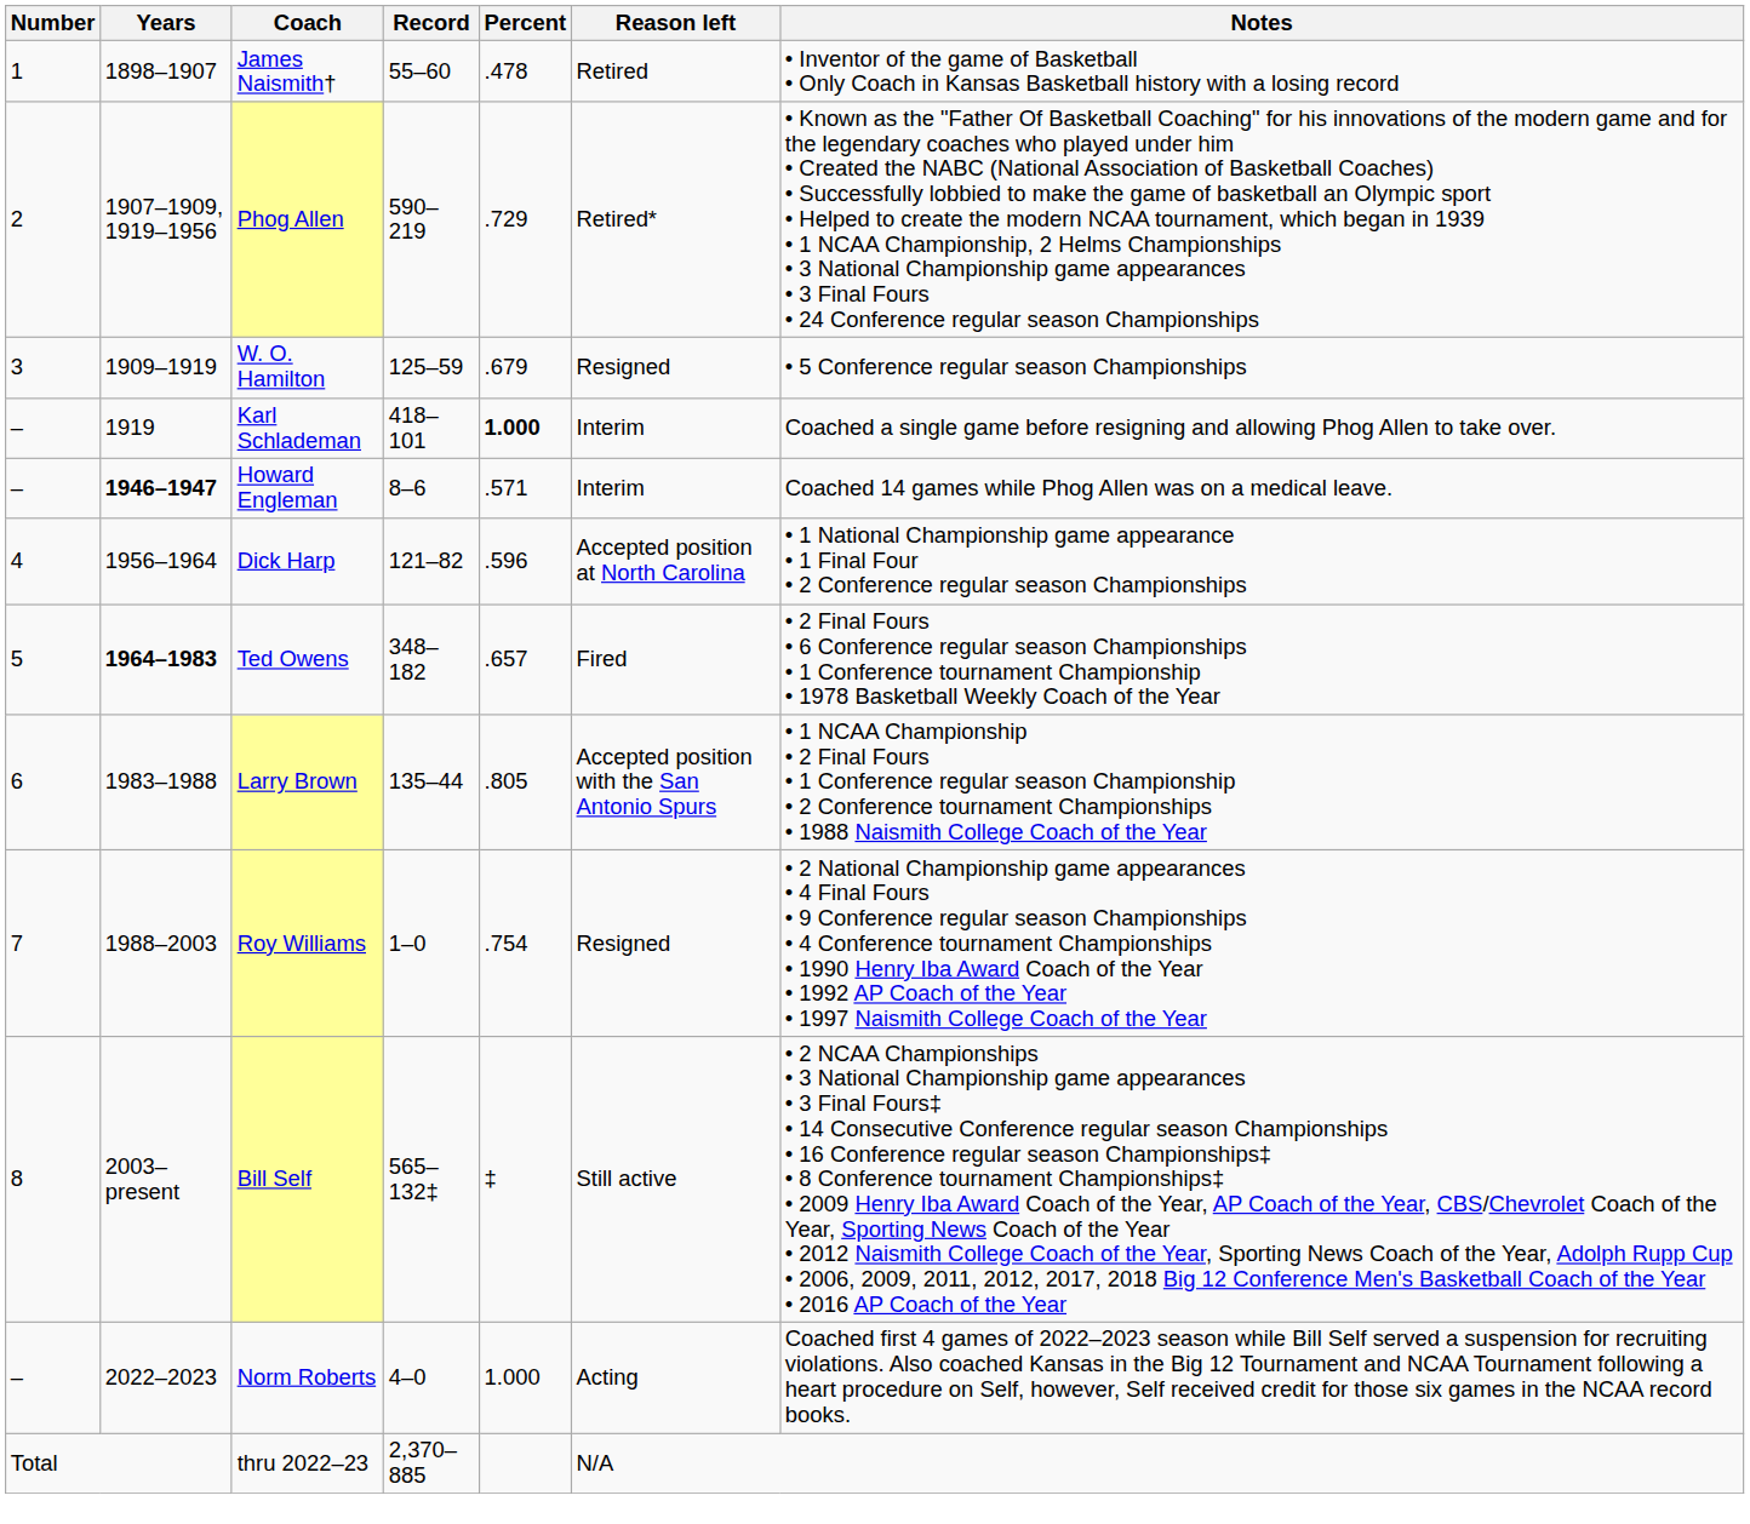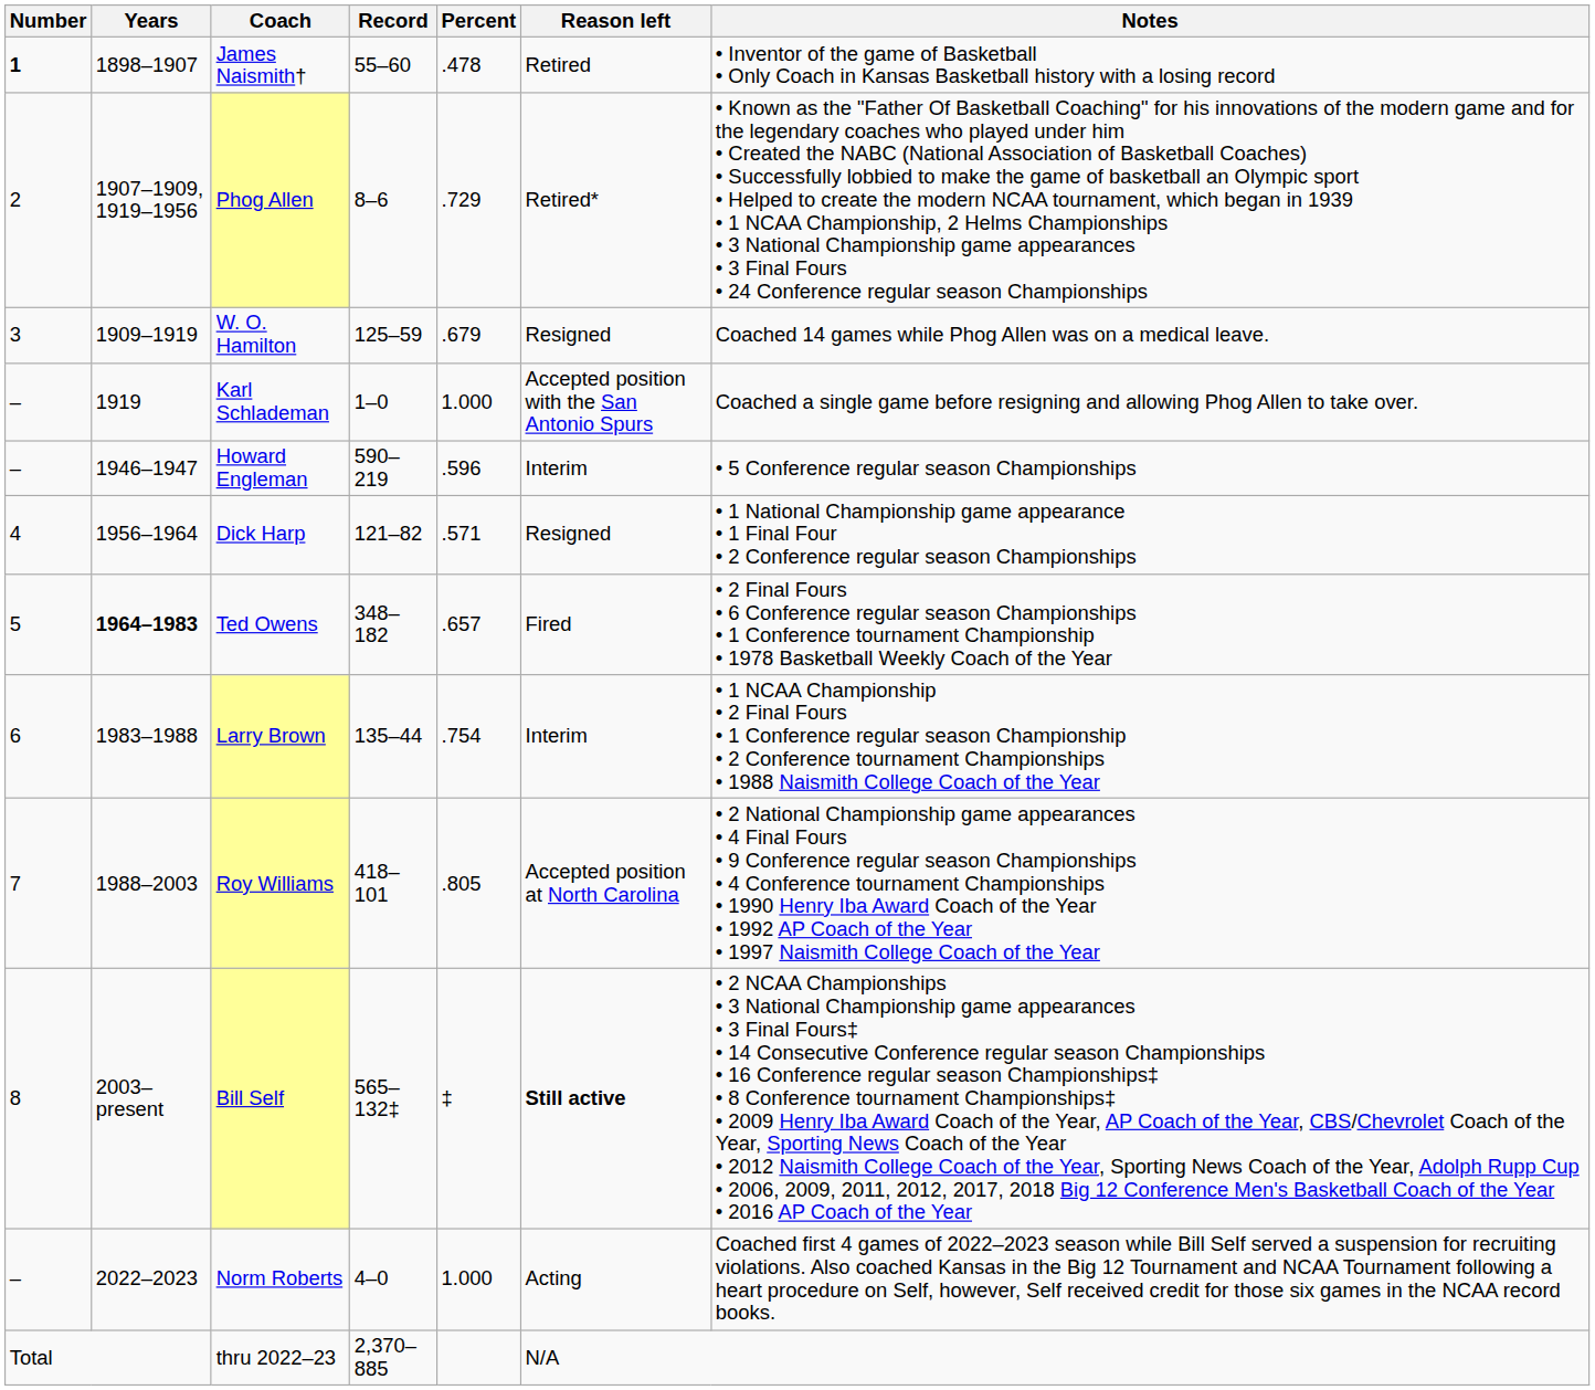James Naismith† | Number: normal -> bold
Phog Allen | Record: 590–219 -> 8–6
W. O. Hamilton | Notes: • 5 Conference regular season Championships -> Coached 14 games while Phog Allen was on a medical leave.
Karl Schlademan | Record: 418–101 -> 1–0
Karl Schlademan | Percent: bold -> normal
Karl Schlademan | Reason left: Interim -> Accepted position with the San Antonio Spurs
Howard Engleman | Years: bold -> normal
Howard Engleman | Record: 8–6 -> 590–219
Howard Engleman | Percent: .571 -> .596
Howard Engleman | Notes: Coached 14 games while Phog Allen was on a medical leave. -> • 5 Conference regular season Championships
Dick Harp | Percent: .596 -> .571
Dick Harp | Reason left: Accepted position at North Carolina -> Resigned
Larry Brown | Percent: .805 -> .754
Larry Brown | Reason left: Accepted position with the San Antonio Spurs -> Interim
Roy Williams | Record: 1–0 -> 418–101
Roy Williams | Percent: .754 -> .805
Roy Williams | Reason left: Resigned -> Accepted position at North Carolina
Bill Self | Reason left: normal -> bold
